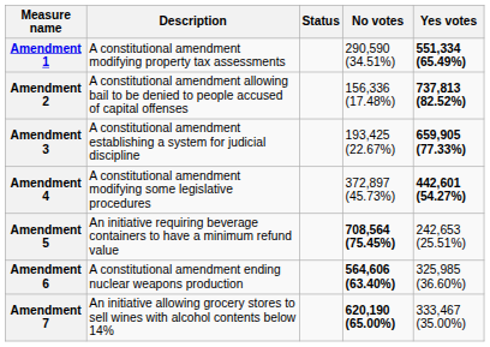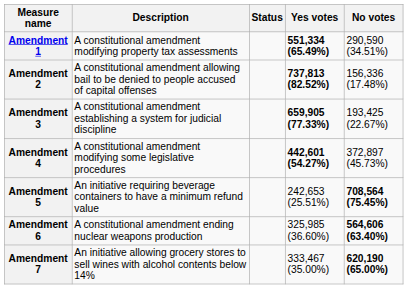columns swapped: Yes votes <-> No votes
